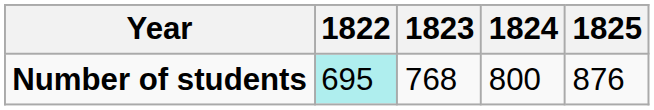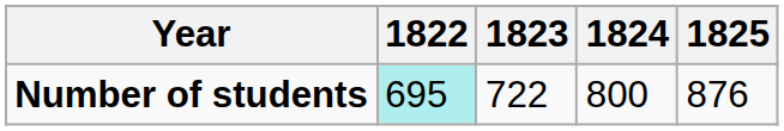Number of students | 1823: 768 -> 722
